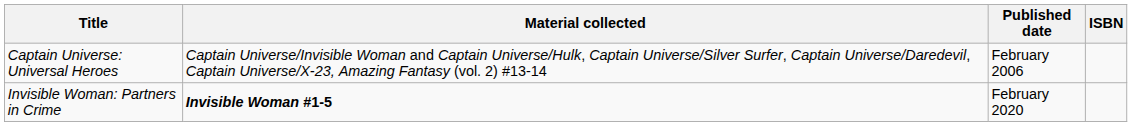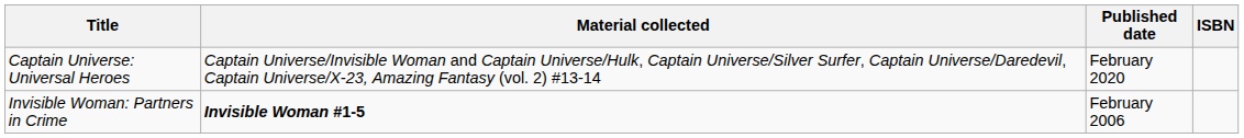Captain Universe: Universal Heroes | Published date: February 2006 -> February 2020
Invisible Woman: Partners in Crime | Published date: February 2020 -> February 2006
